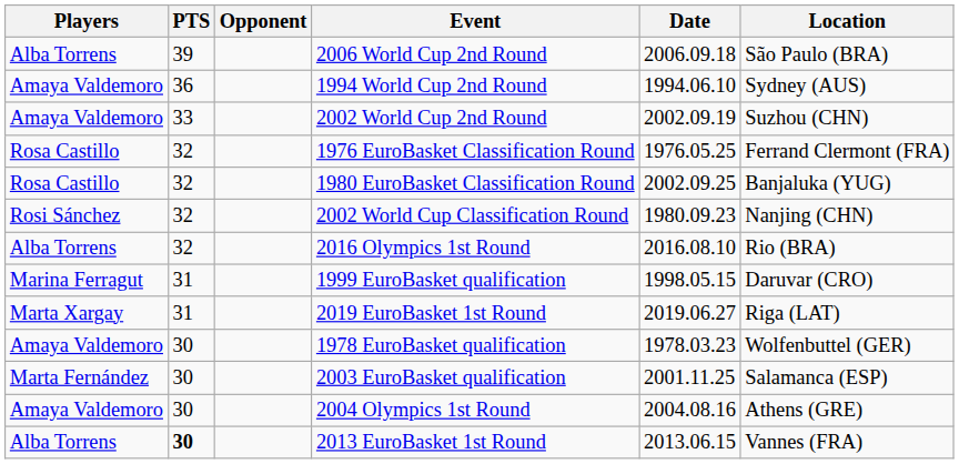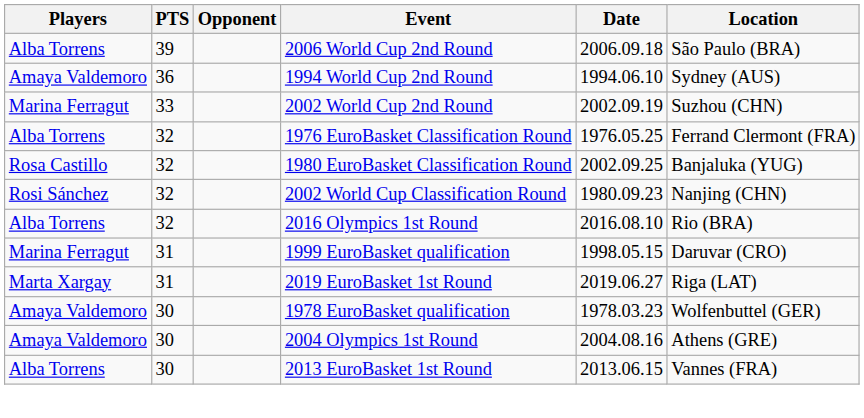2002 World Cup 2nd Round | Players: Amaya Valdemoro -> Marina Ferragut
1976 EuroBasket Classification Round | Players: Rosa Castillo -> Alba Torrens
- row: Marta Fernández | 30 | 2003 EuroBasket qualification | 2001.11.25 | Salamanca (ESP)
2013 EuroBasket 1st Round | PTS: bold -> normal
